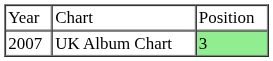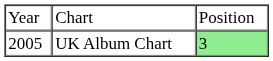UK Album Chart | column 1: 2007 -> 2005
